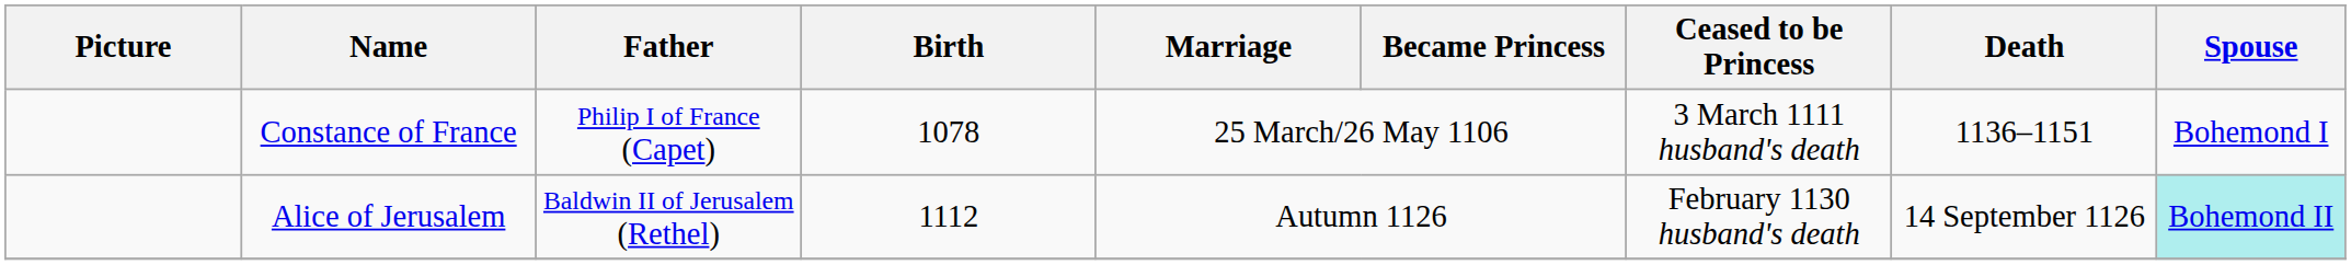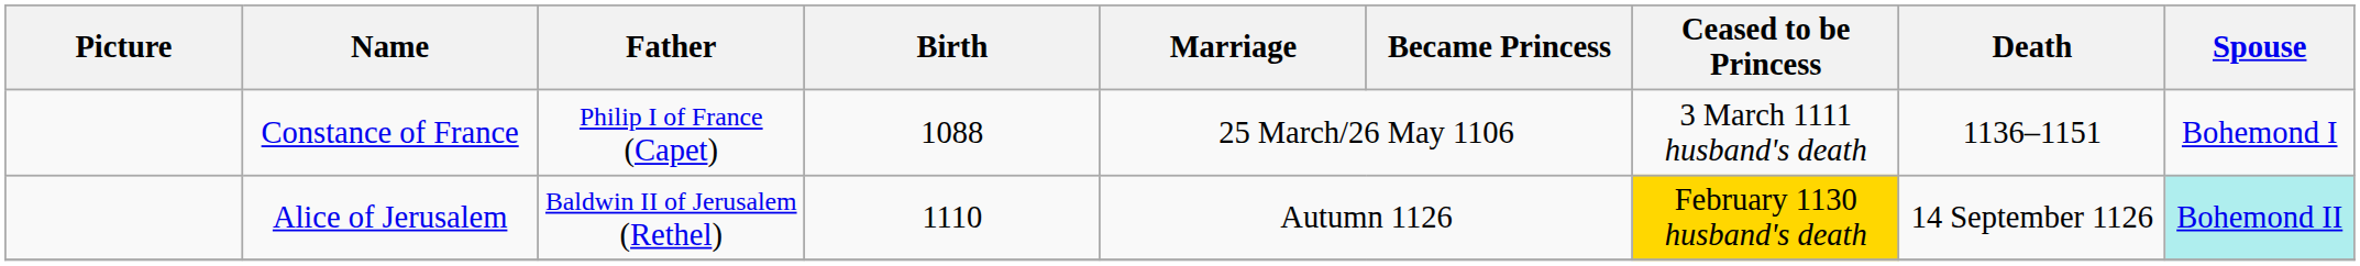Constance of France | Birth: 1078 -> 1088
Alice of Jerusalem | Birth: 1112 -> 1110
Alice of Jerusalem | Ceased to be Princess: no background -> gold background
